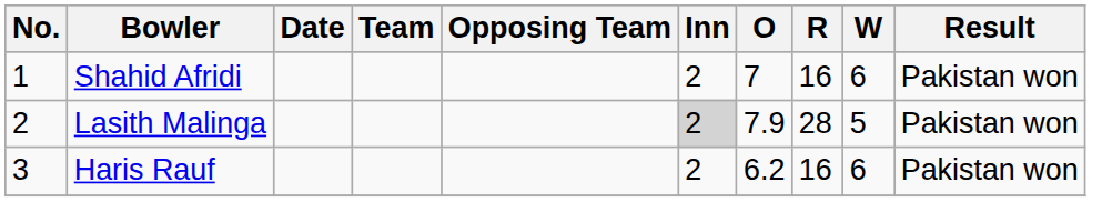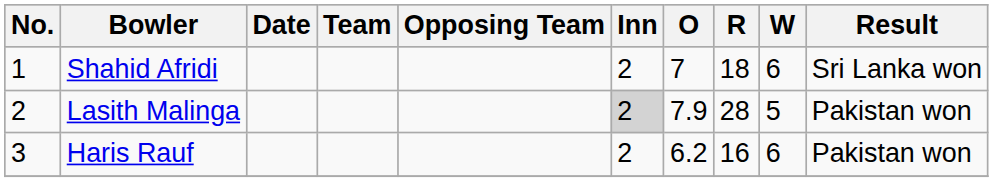Shahid Afridi | R: 16 -> 18
Shahid Afridi | Result: Pakistan won -> Sri Lanka won
